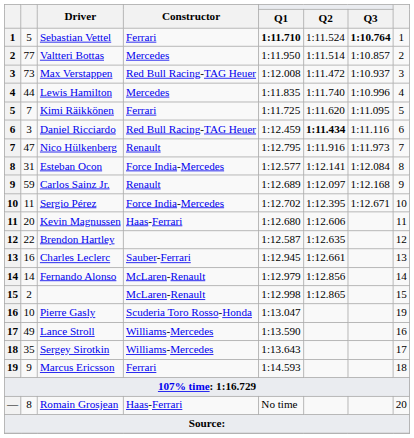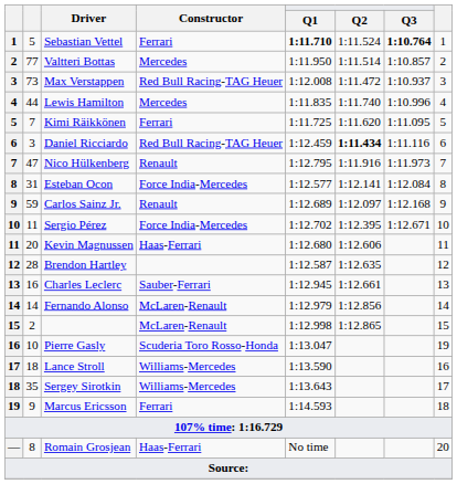Brendon Hartley | column 2: 22 -> 28
Lance Stroll | column 2: 49 -> 18
